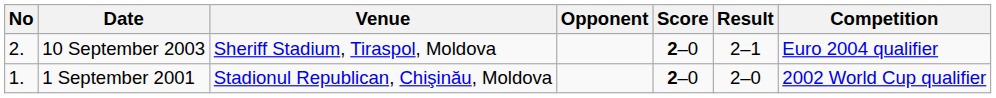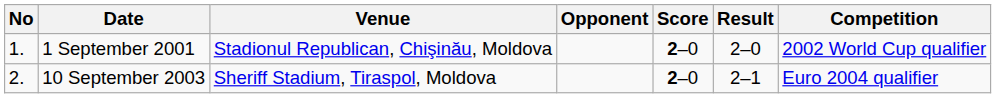rows swapped: 1 September 2001 <-> 10 September 2003
